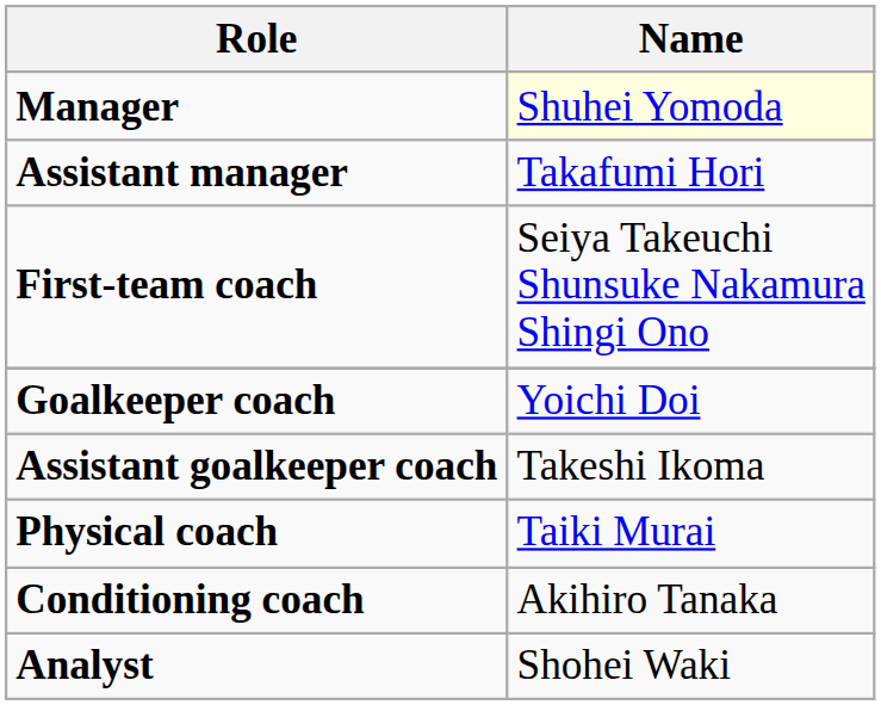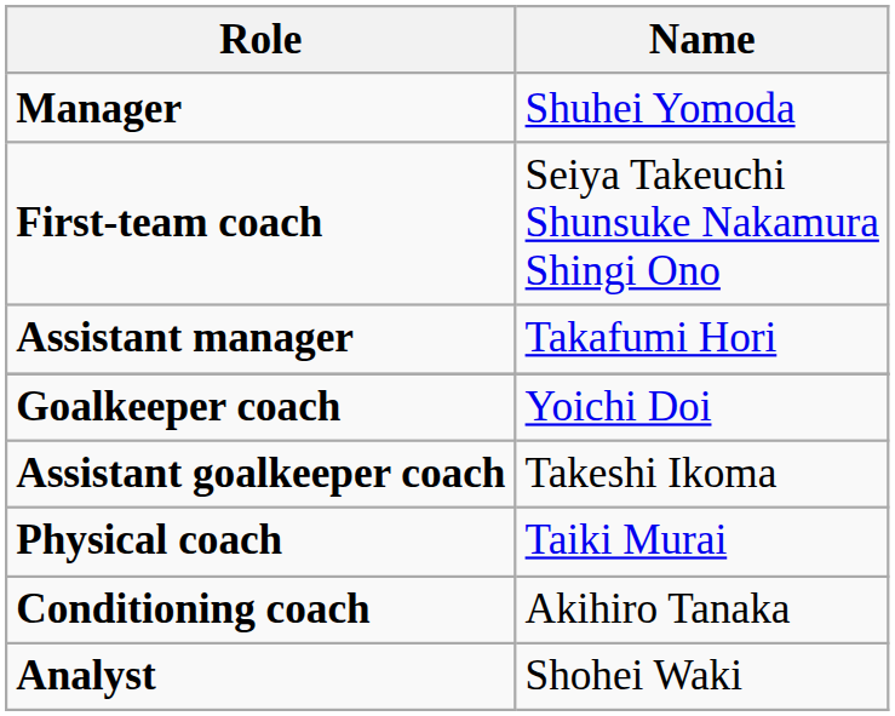Manager | Name: lightyellow background -> no background
rows swapped: Assistant manager <-> First-team coach
